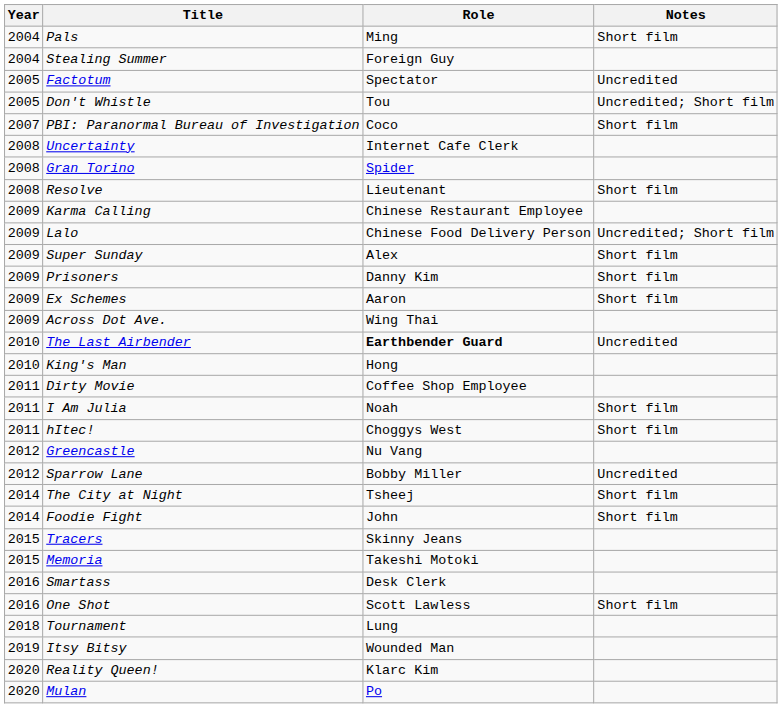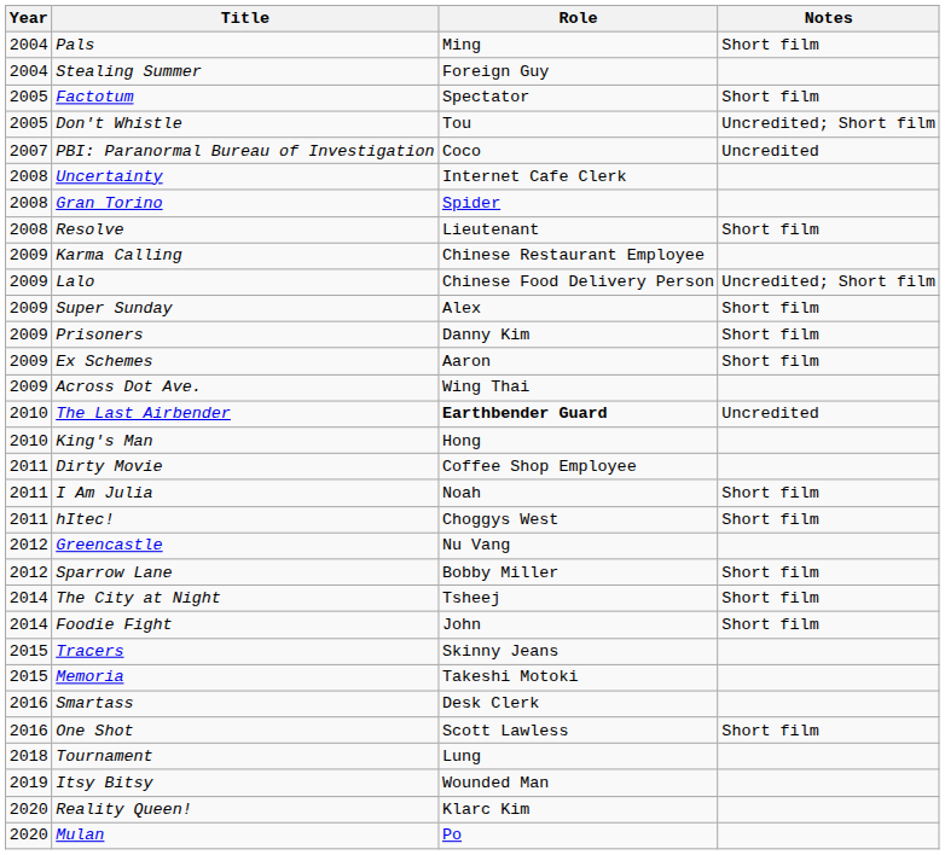Factotum | Notes: Uncredited -> Short film
PBI: Paranormal Bureau of Investigation | Notes: Short film -> Uncredited
Sparrow Lane | Notes: Uncredited -> Short film
